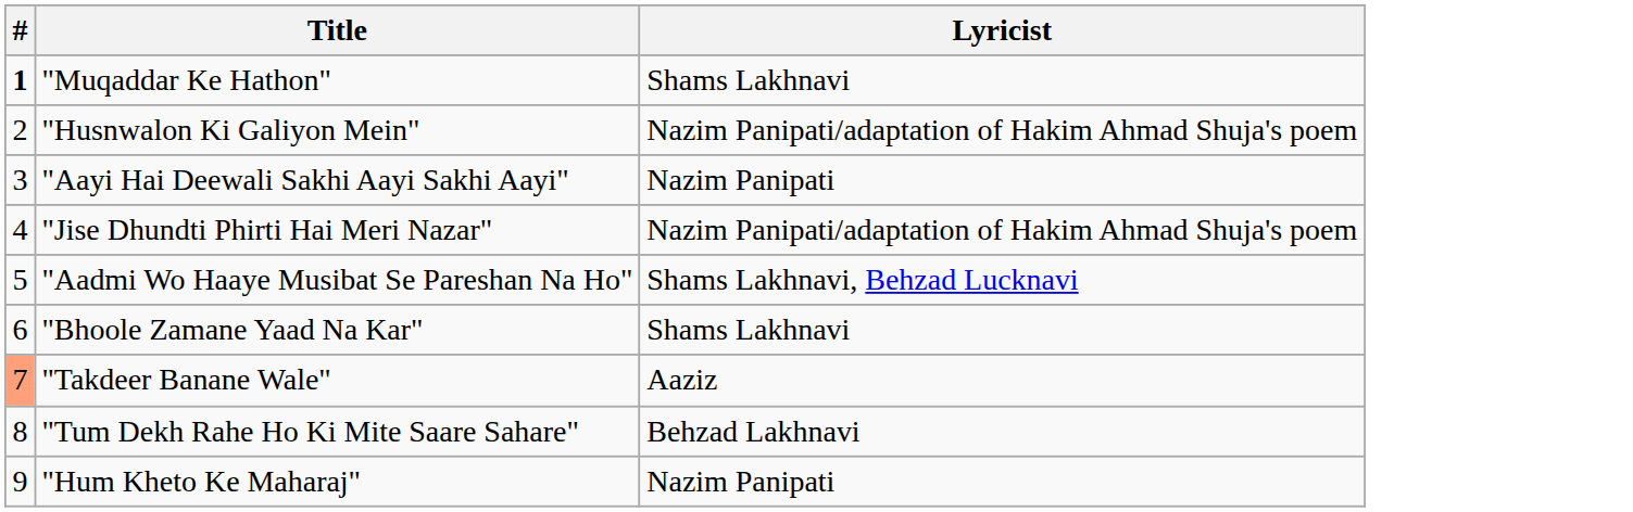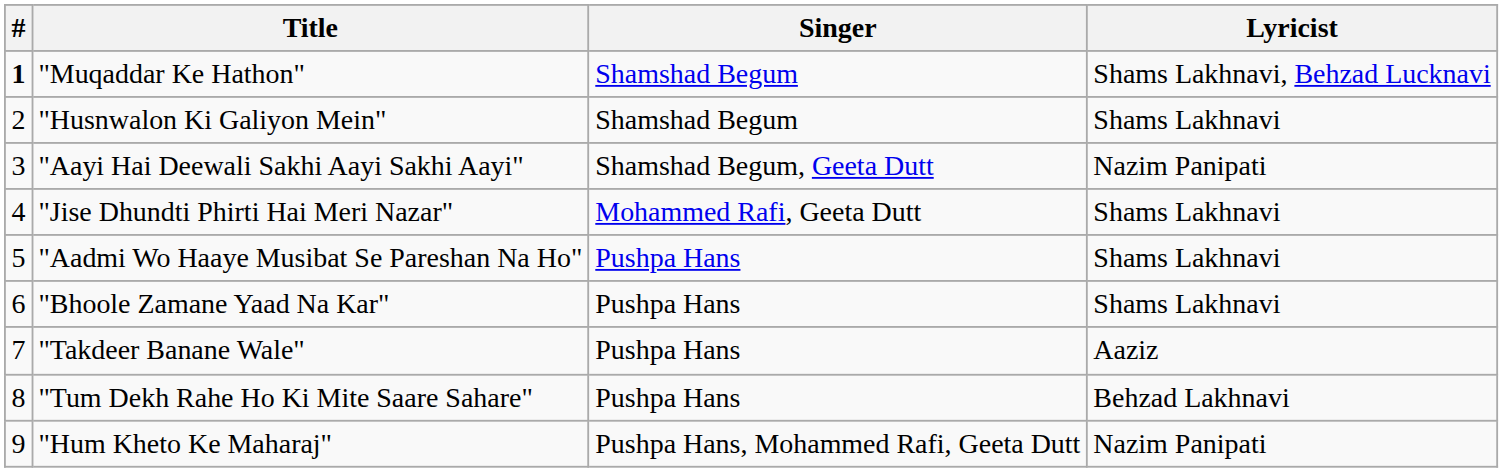+ column: Singer | Shamshad Begum | Shamshad Begum | Shamshad Begum, Geeta Dutt | Mohammed Rafi, Geeta Dutt | Pushpa Hans | Pushpa Hans | Pushpa Hans | Pushpa Hans | Pushpa Hans, Mohammed Rafi, Geeta Dutt
"Muqaddar Ke Hathon" | Lyricist: Shams Lakhnavi -> Shams Lakhnavi, Behzad Lucknavi
"Husnwalon Ki Galiyon Mein" | Lyricist: Nazim Panipati/adaptation of Hakim Ahmad Shuja's poem -> Shams Lakhnavi
"Jise Dhundti Phirti Hai Meri Nazar" | Lyricist: Nazim Panipati/adaptation of Hakim Ahmad Shuja's poem -> Shams Lakhnavi
"Aadmi Wo Haaye Musibat Se Pareshan Na Ho" | Lyricist: Shams Lakhnavi, Behzad Lucknavi -> Shams Lakhnavi
"Takdeer Banane Wale" | #: lightsalmon background -> no background
